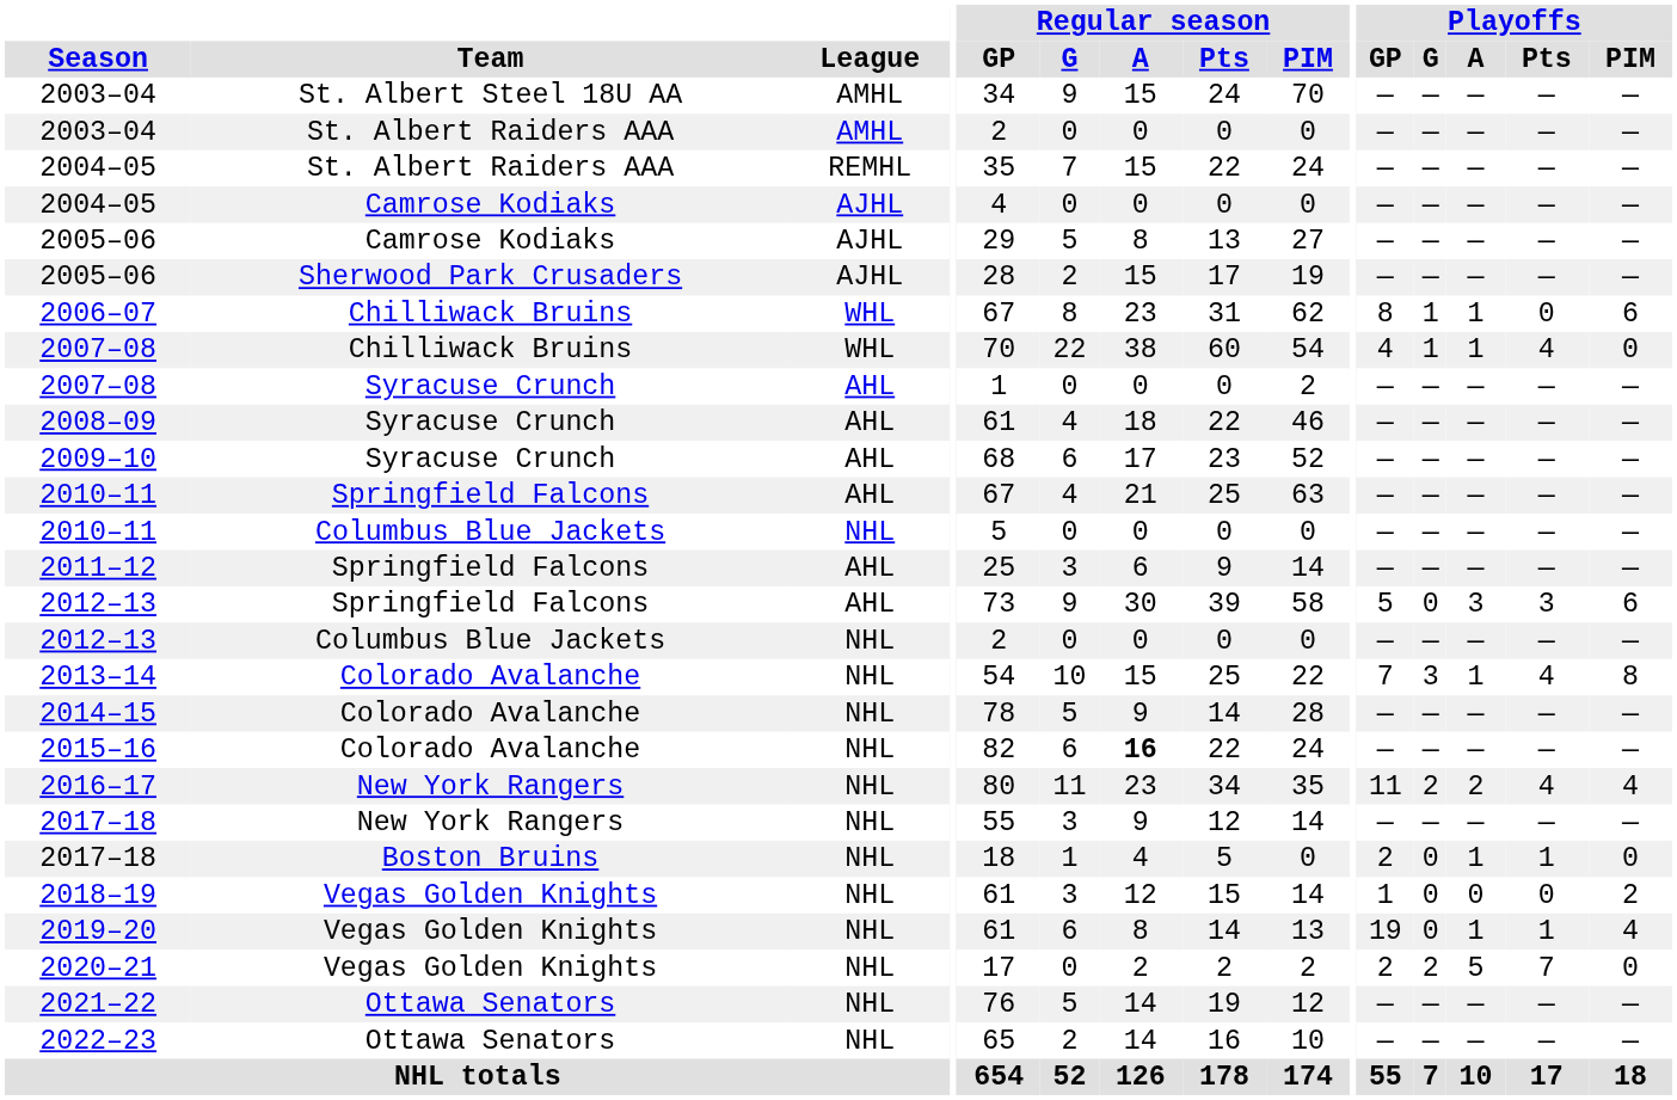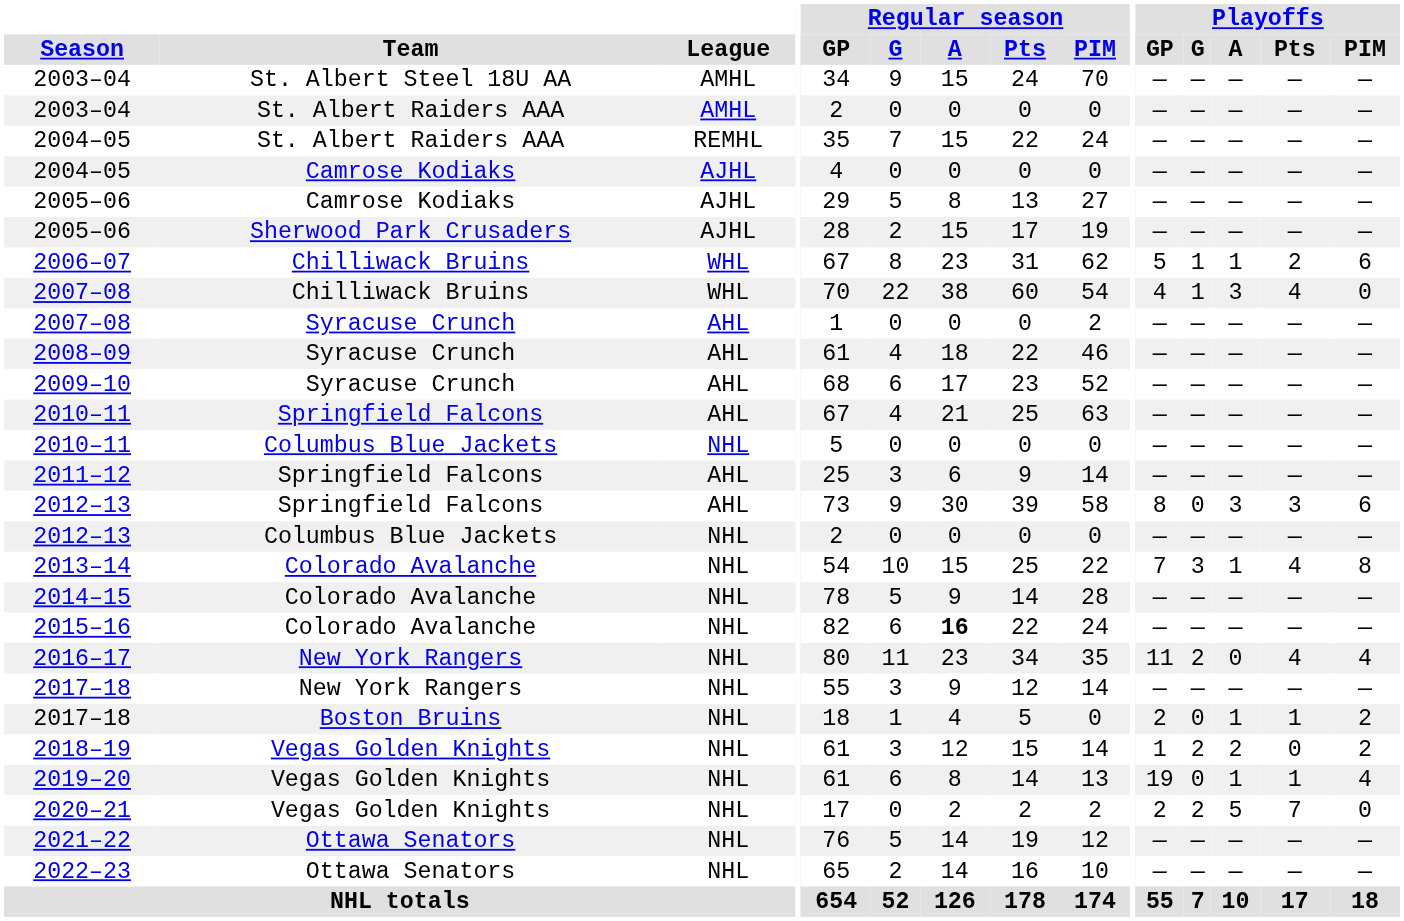2006–07 | Playoffs / GP: 8 -> 5
2006–07 | Playoffs / Pts: 0 -> 2
2007–08 / Chilliwack Bruins | Playoffs / A: 1 -> 3
2012–13 / Springfield Falcons | Playoffs / GP: 5 -> 8
2016–17 | Playoffs / A: 2 -> 0
2017–18 / Boston Bruins | Playoffs / PIM: 0 -> 2
2018–19 | Playoffs / G: 0 -> 2
2018–19 | Playoffs / A: 0 -> 2
